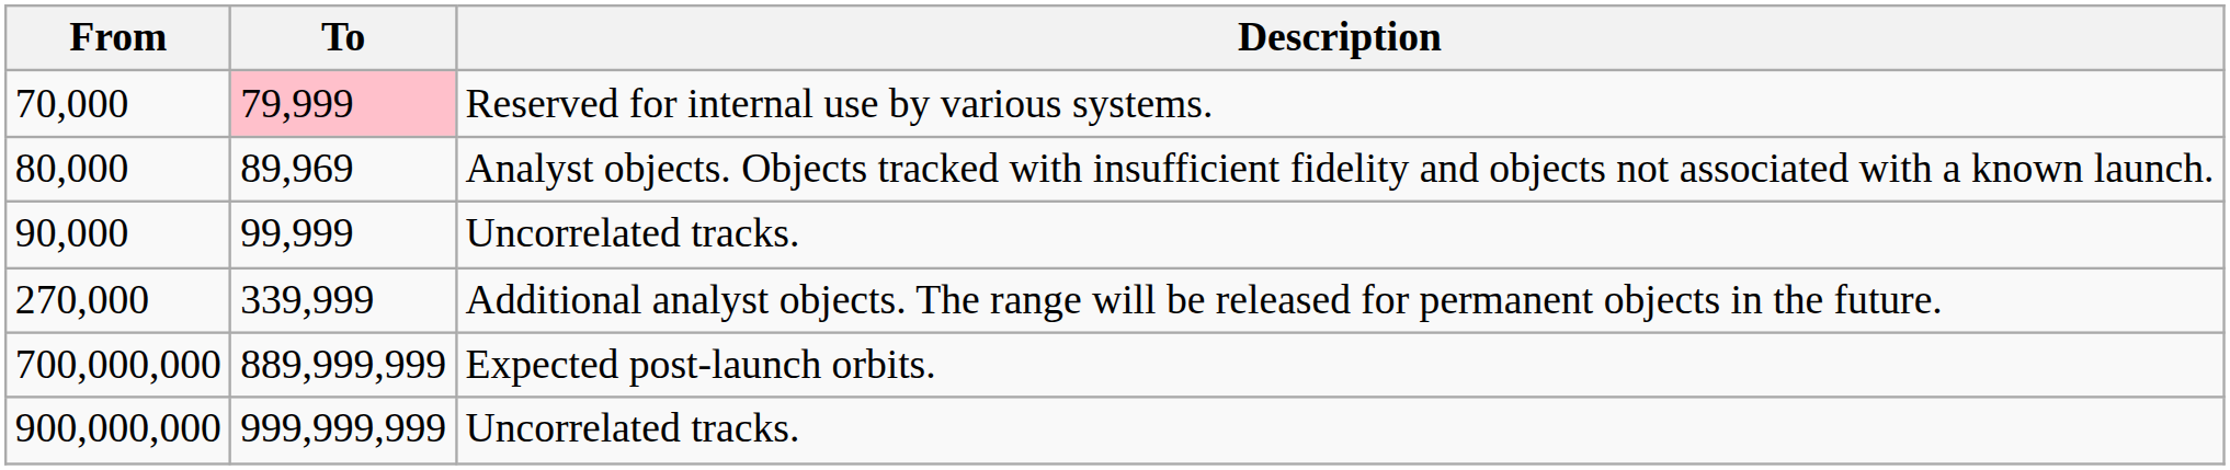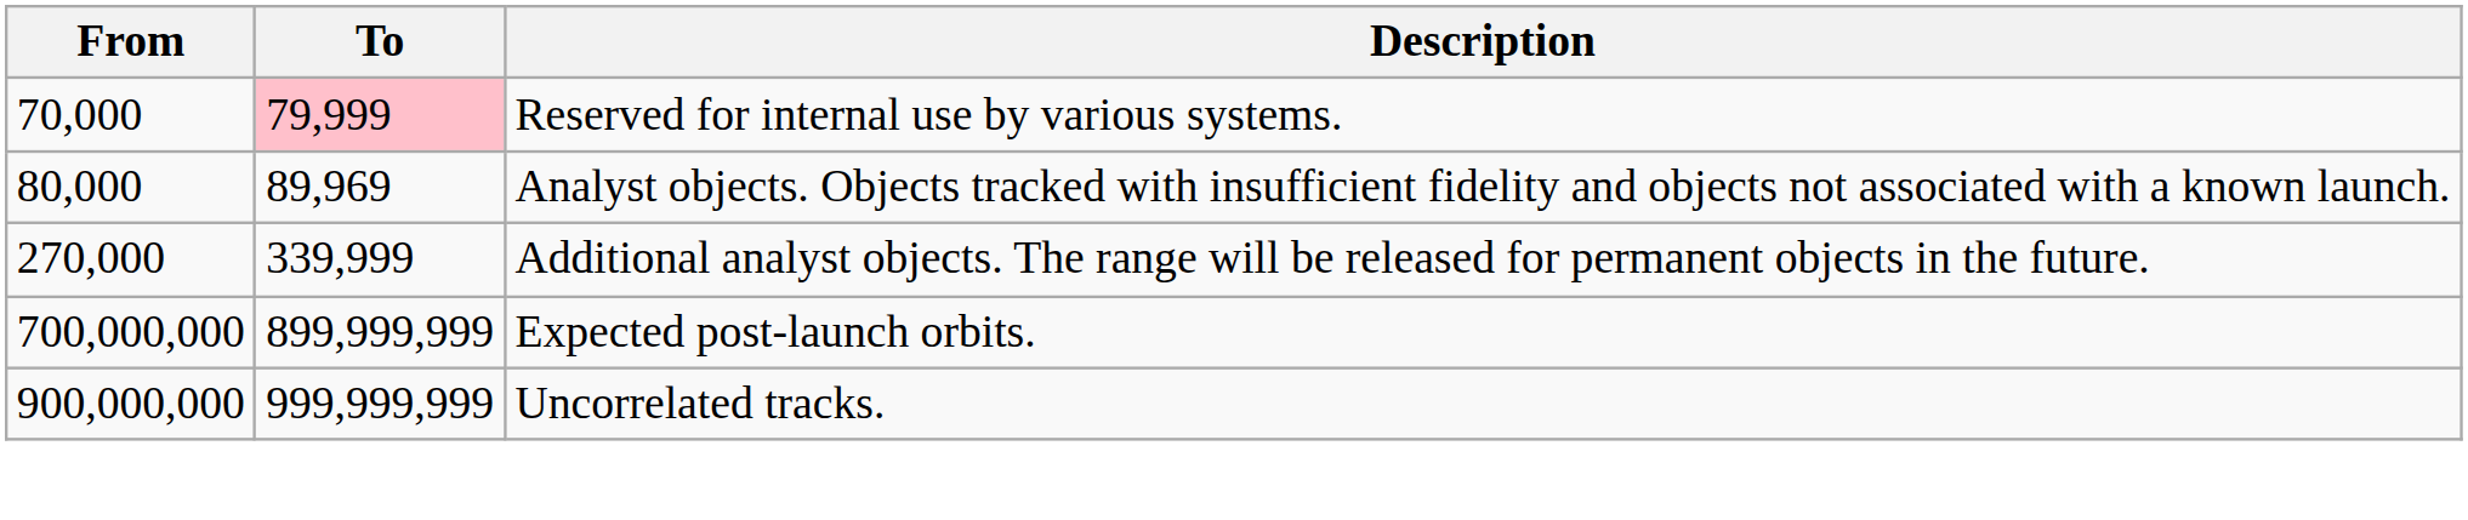- row: 90,000 | 99,999 | Uncorrelated tracks.
700,000,000 | To: 889,999,999 -> 899,999,999
